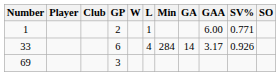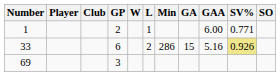33 | L: 4 -> 2
33 | Min: 284 -> 286
33 | GA: 14 -> 15
33 | GAA: 3.17 -> 5.16
33 | SV%: no background -> khaki background
